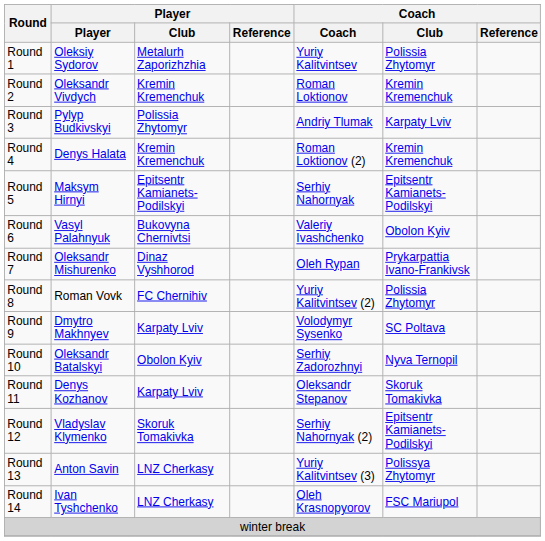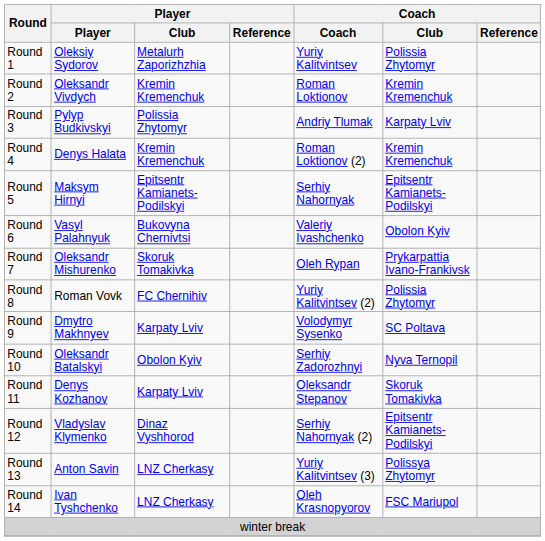Round 7 | Player / Club: Dinaz Vyshhorod -> Skoruk Tomakivka
Round 12 | Player / Club: Skoruk Tomakivka -> Dinaz Vyshhorod
